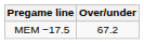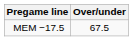MEM −17.5 | Over/under: 67.2 -> 67.5
